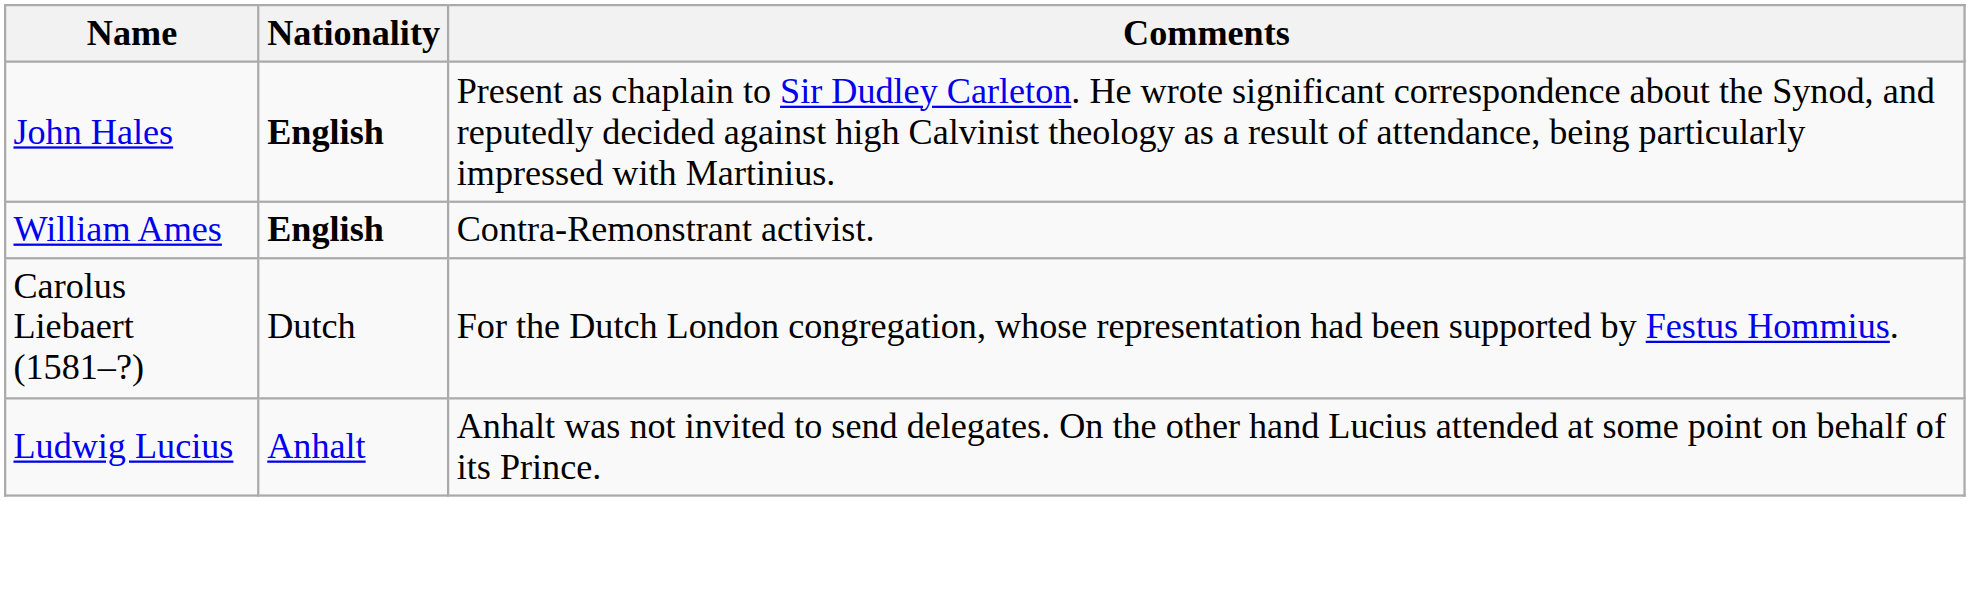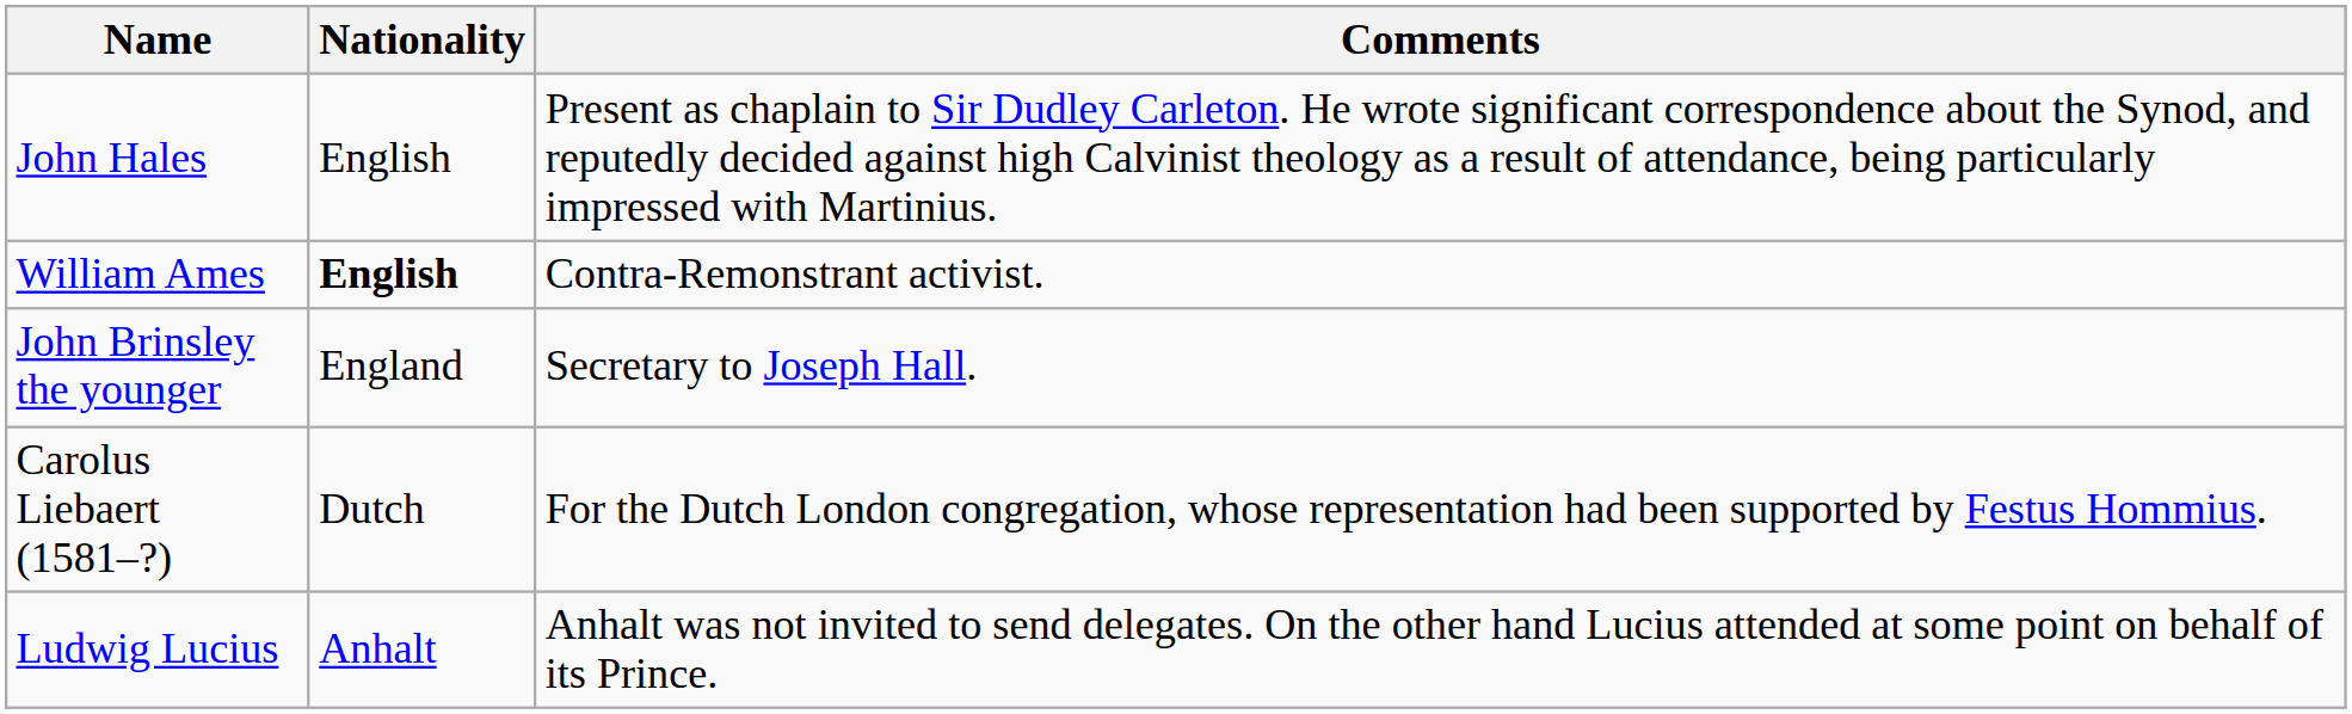John Hales | Nationality: bold -> normal
+ row: John Brinsley the younger | England | Secretary to Joseph Hall.
